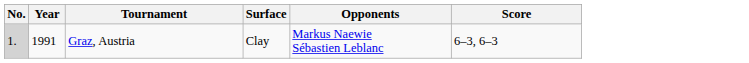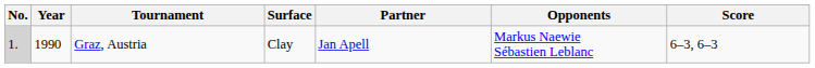+ column: Partner | Jan Apell
Graz, Austria | Year: 1991 -> 1990
